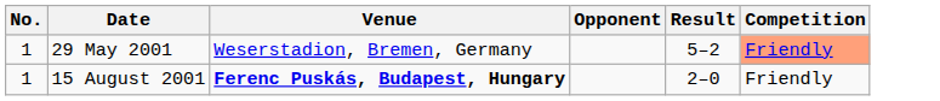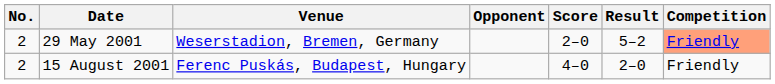+ column: Score | 2–0 | 4–0
29 May 2001 | No.: 1 -> 2
15 August 2001 | No.: 1 -> 2
15 August 2001 | Venue: bold -> normal
